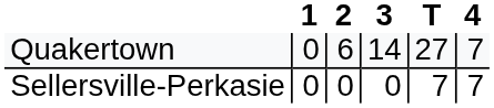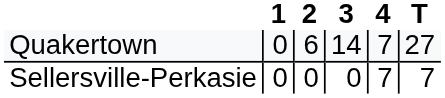columns swapped: 4 <-> T
